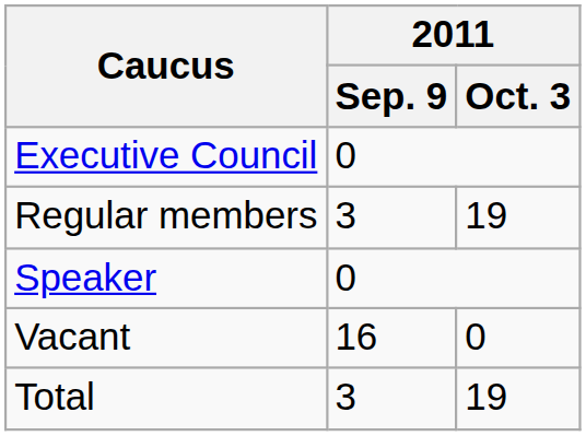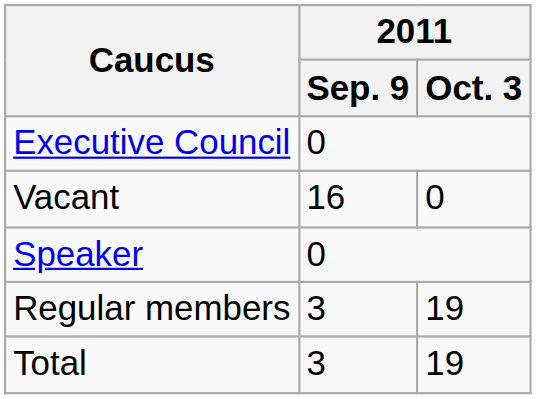rows swapped: Regular members <-> Vacant
